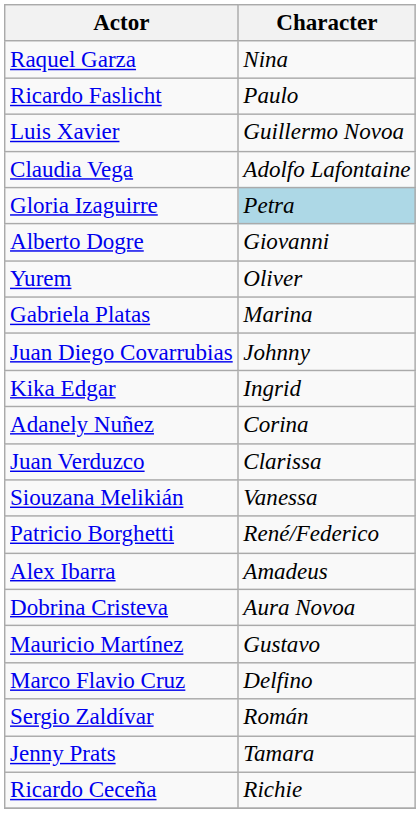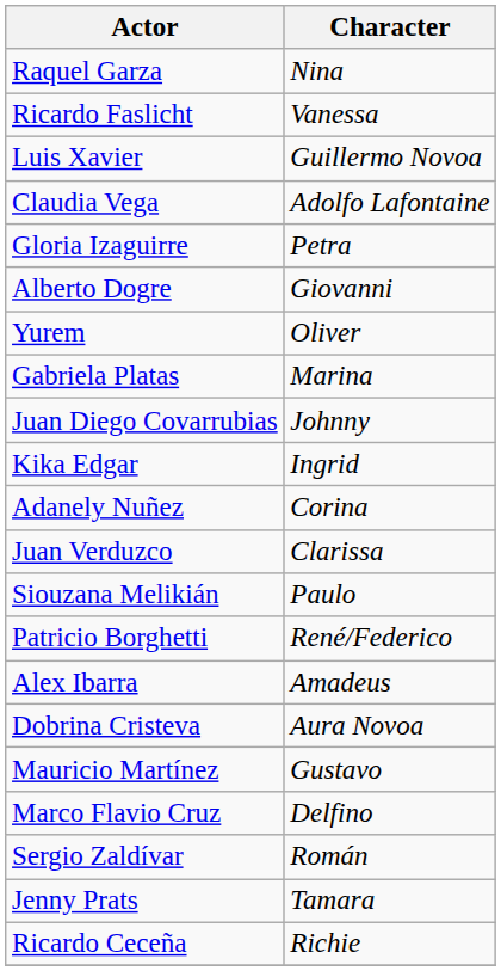Ricardo Faslicht | Character: Paulo -> Vanessa
Gloria Izaguirre | Character: lightblue background -> no background
Siouzana Melikián | Character: Vanessa -> Paulo
